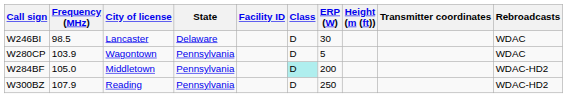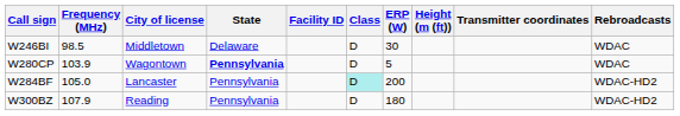W246BI | City of license: Lancaster -> Middletown
W280CP | State: normal -> bold
W284BF | City of license: Middletown -> Lancaster
W300BZ | ERP (W): 250 -> 180
